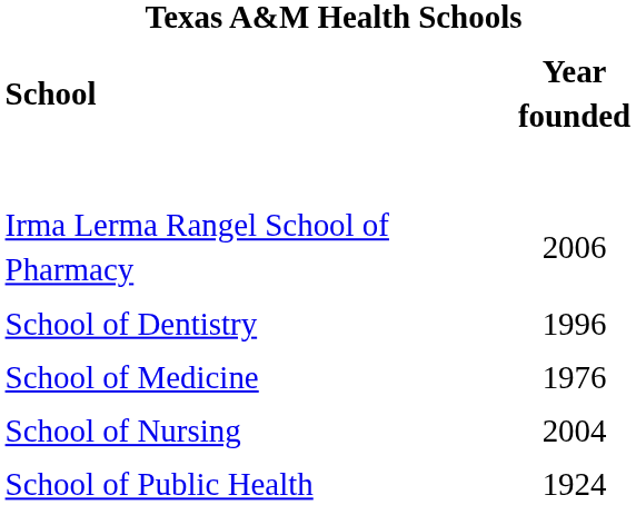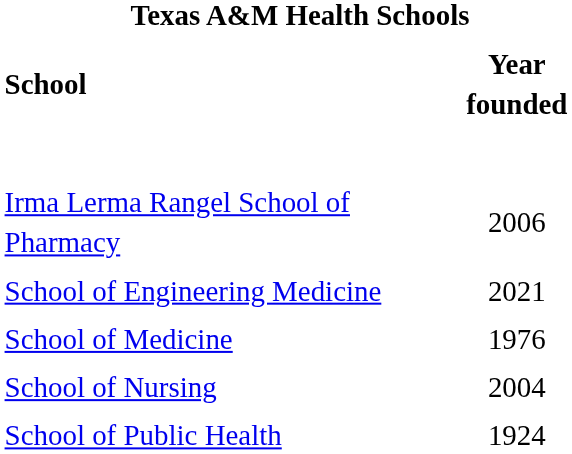- row: School of Dentistry | 1996
+ row: School of Engineering Medicine | 2021
